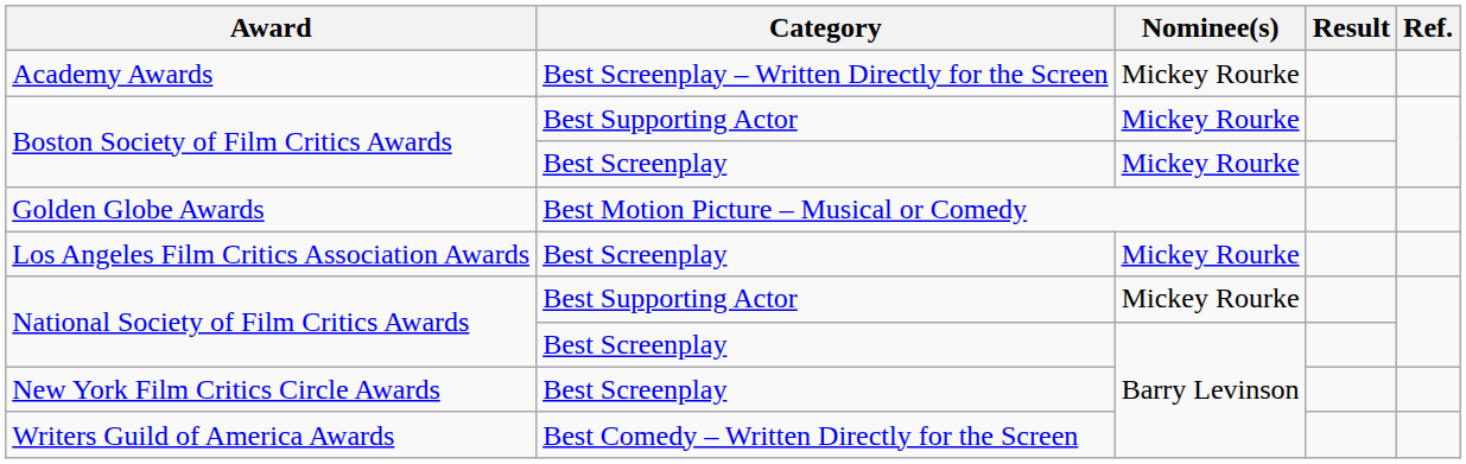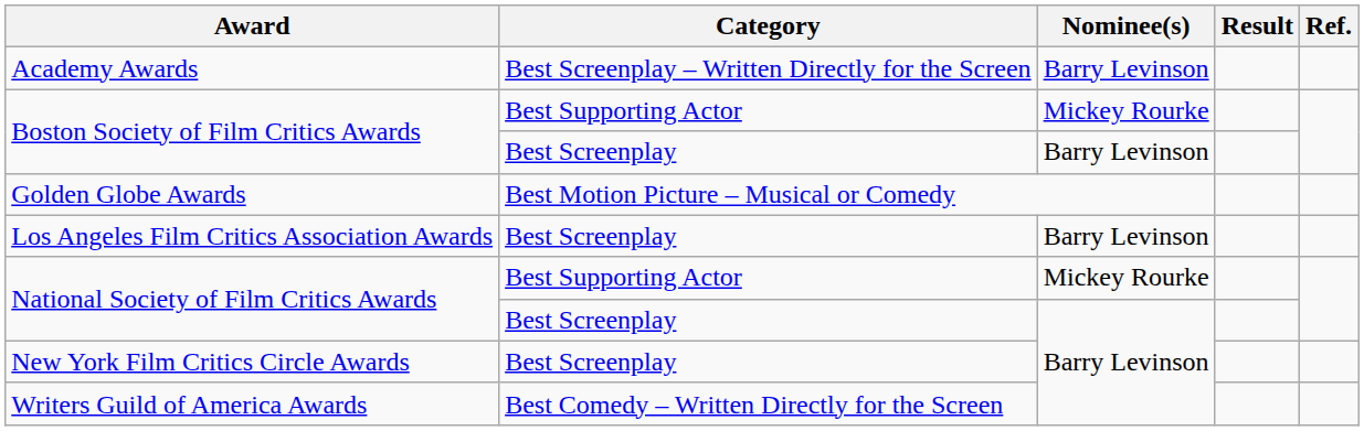Academy Awards | Nominee(s): Mickey Rourke -> Barry Levinson
Boston Society of Film Critics Awards / Best Screenplay | Nominee(s): Mickey Rourke -> Barry Levinson
Los Angeles Film Critics Association Awards | Nominee(s): Mickey Rourke -> Barry Levinson
